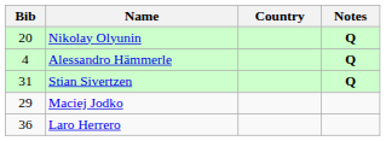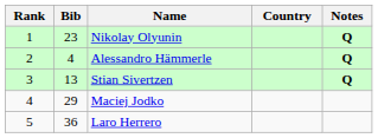+ column: Rank | 1 | 2 | 3 | 4 | 5
Nikolay Olyunin | Bib: 20 -> 23
Stian Sivertzen | Bib: 31 -> 13
